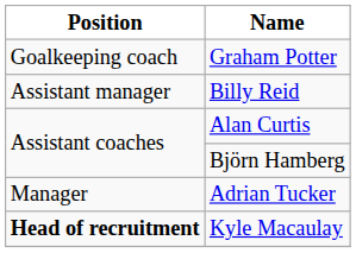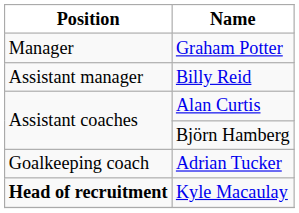Graham Potter | Position: Goalkeeping coach -> Manager
Adrian Tucker | Position: Manager -> Goalkeeping coach
